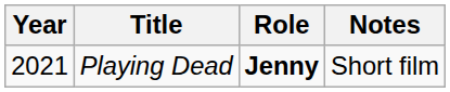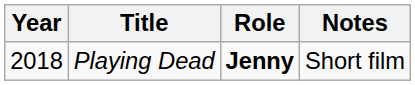Playing Dead | Year: 2021 -> 2018
